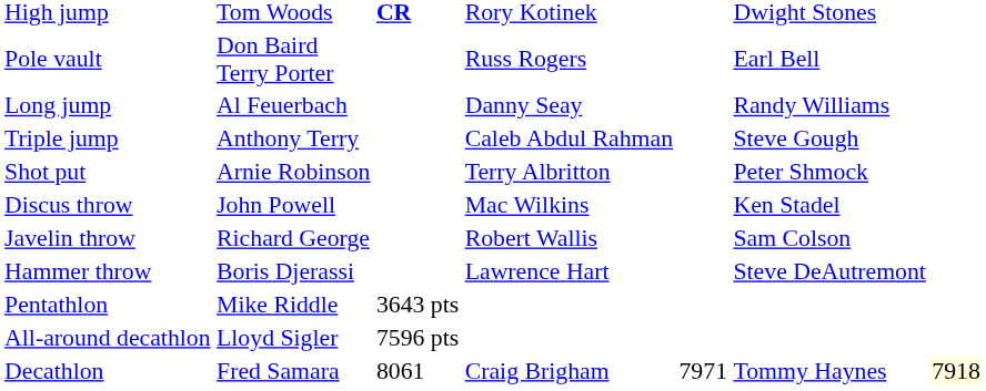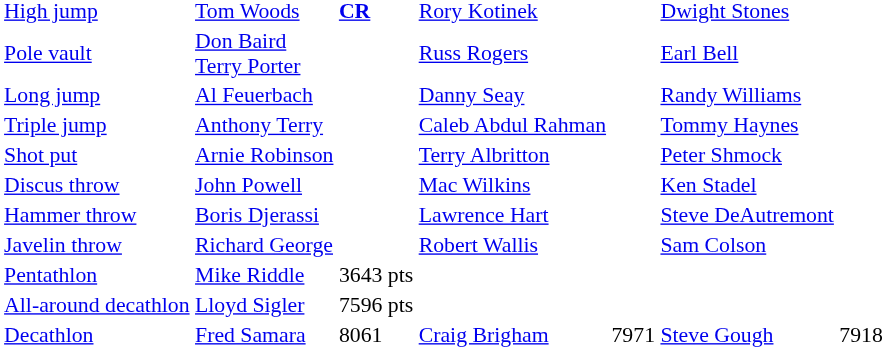Triple jump | column 6: Steve Gough -> Tommy Haynes
rows swapped: Hammer throw <-> Javelin throw
Decathlon | column 6: Tommy Haynes -> Steve Gough
Decathlon | column 7: lightyellow background -> no background
